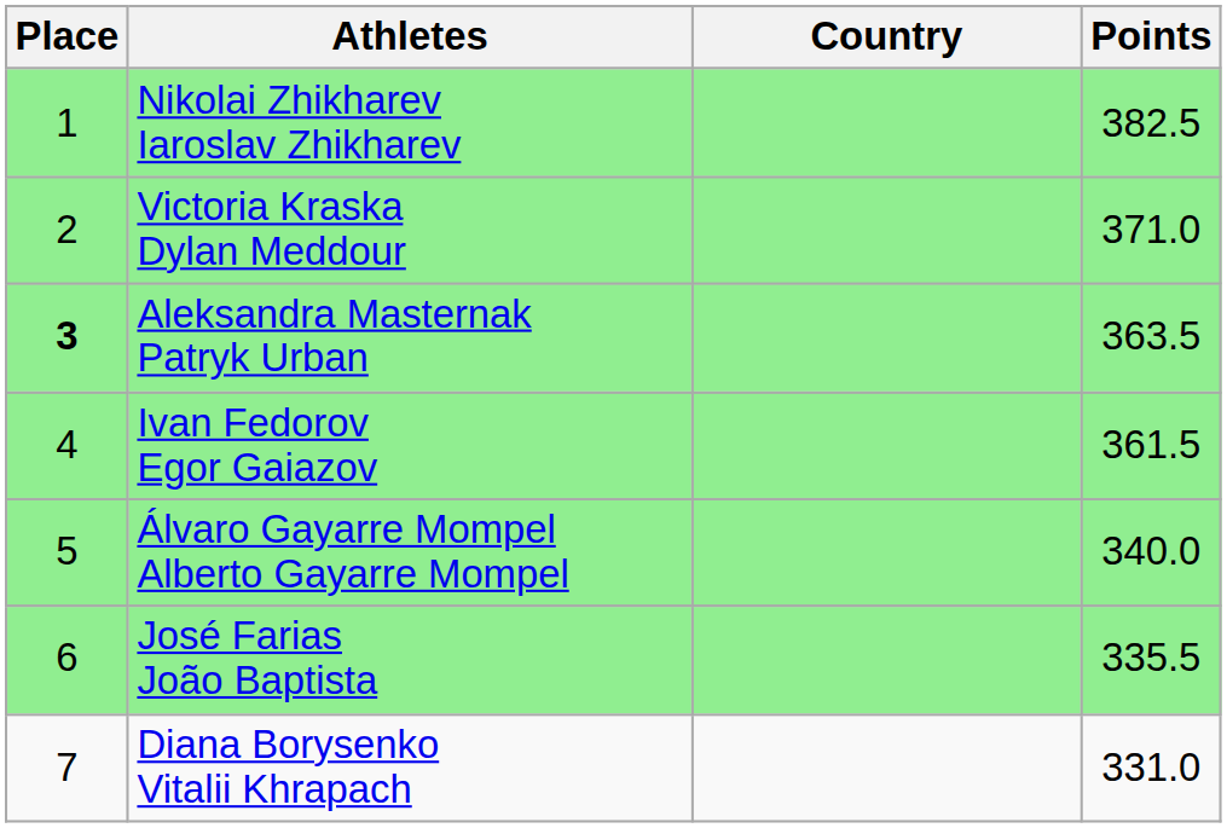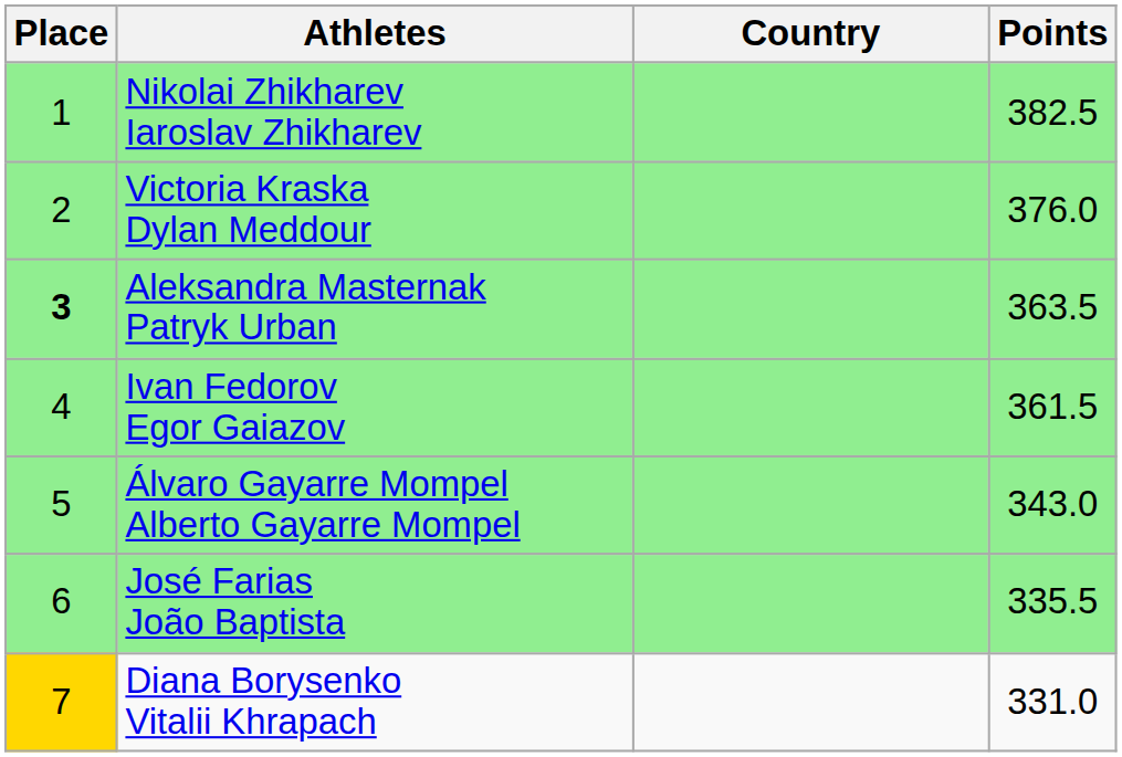Victoria Kraska Dylan Meddour | Points: 371.0 -> 376.0
Álvaro Gayarre Mompel Alberto Gayarre Mompel | Points: 340.0 -> 343.0
Diana Borysenko Vitalii Khrapach | Place: no background -> gold background
